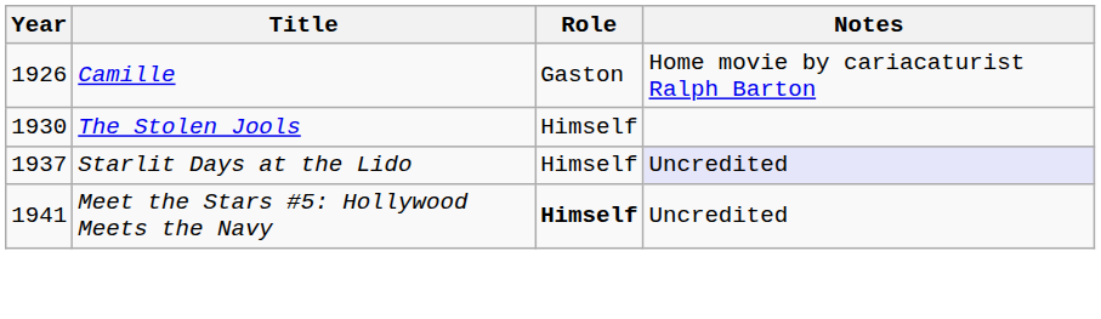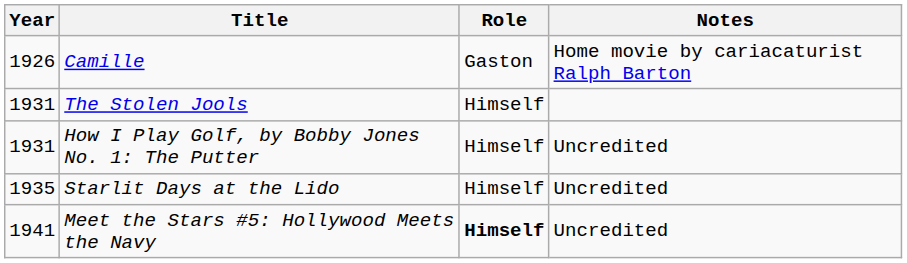The Stolen Jools | Year: 1930 -> 1931
+ row: 1931 | How I Play Golf, by Bobby Jones No. 1: The Putter | Himself | Uncredited
Starlit Days at the Lido | Year: 1937 -> 1935
Starlit Days at the Lido | Notes: lavender background -> no background
